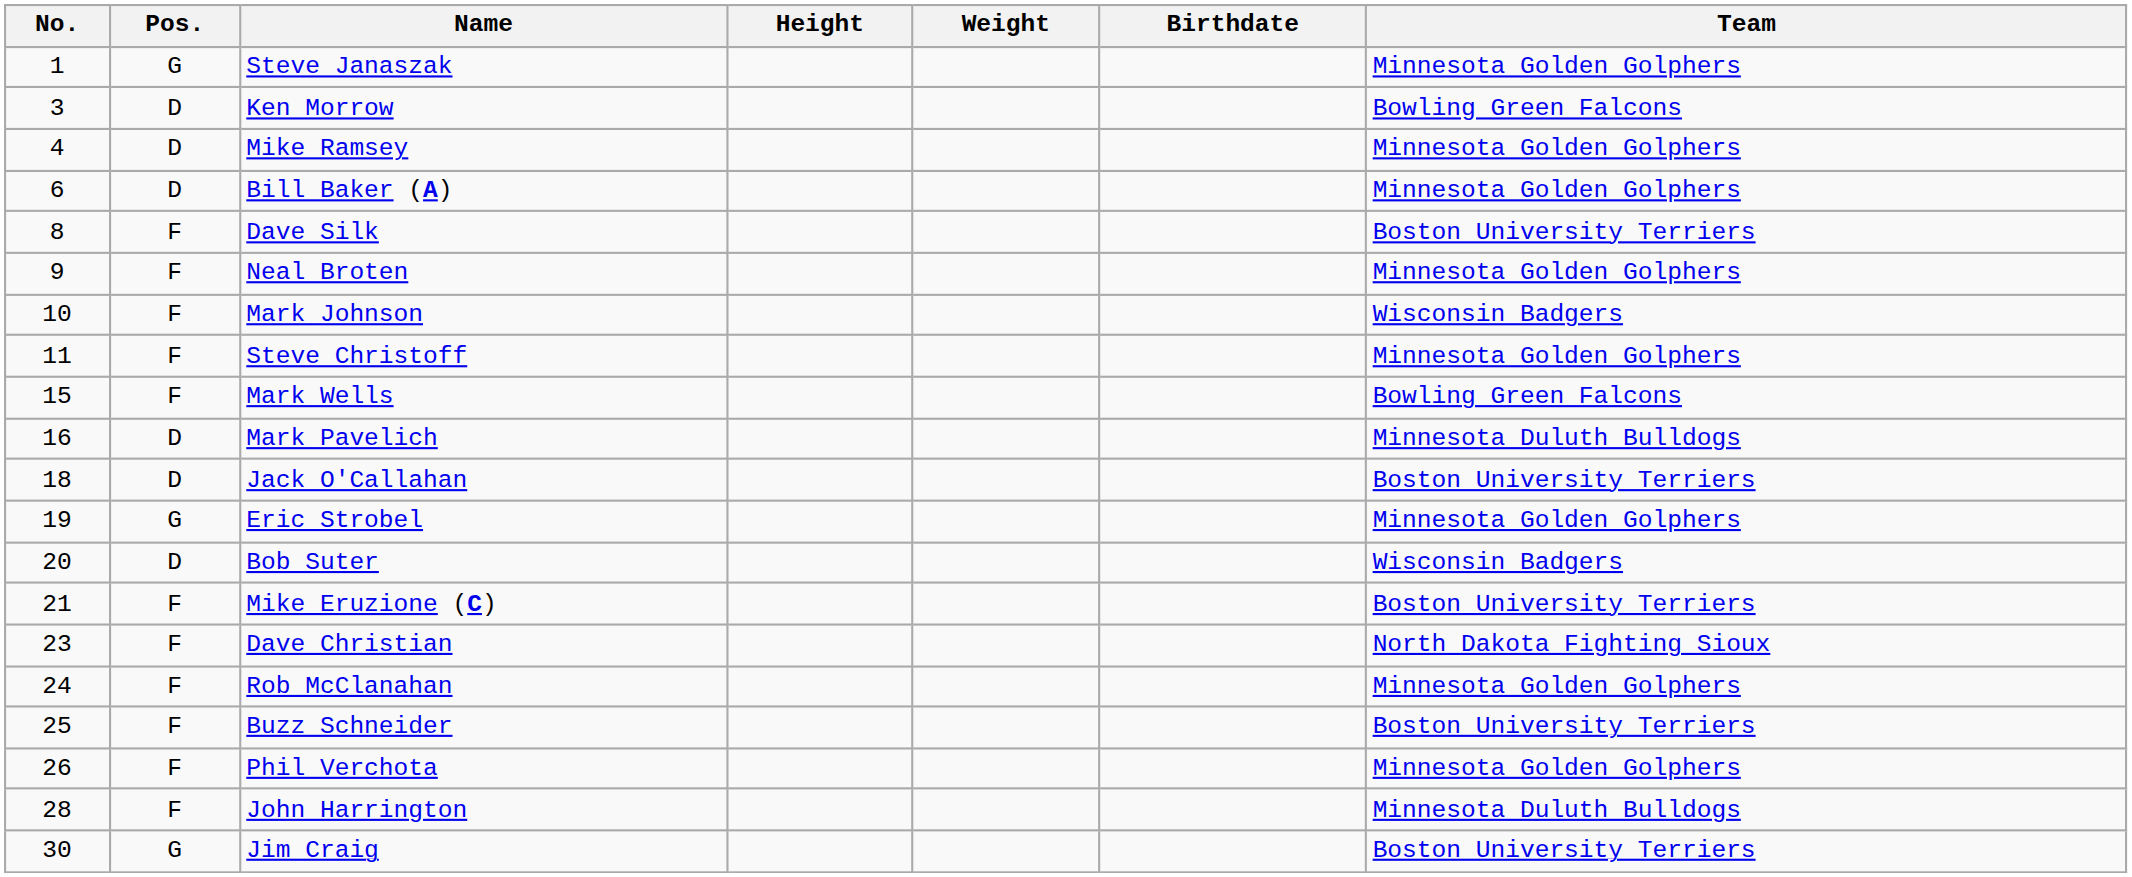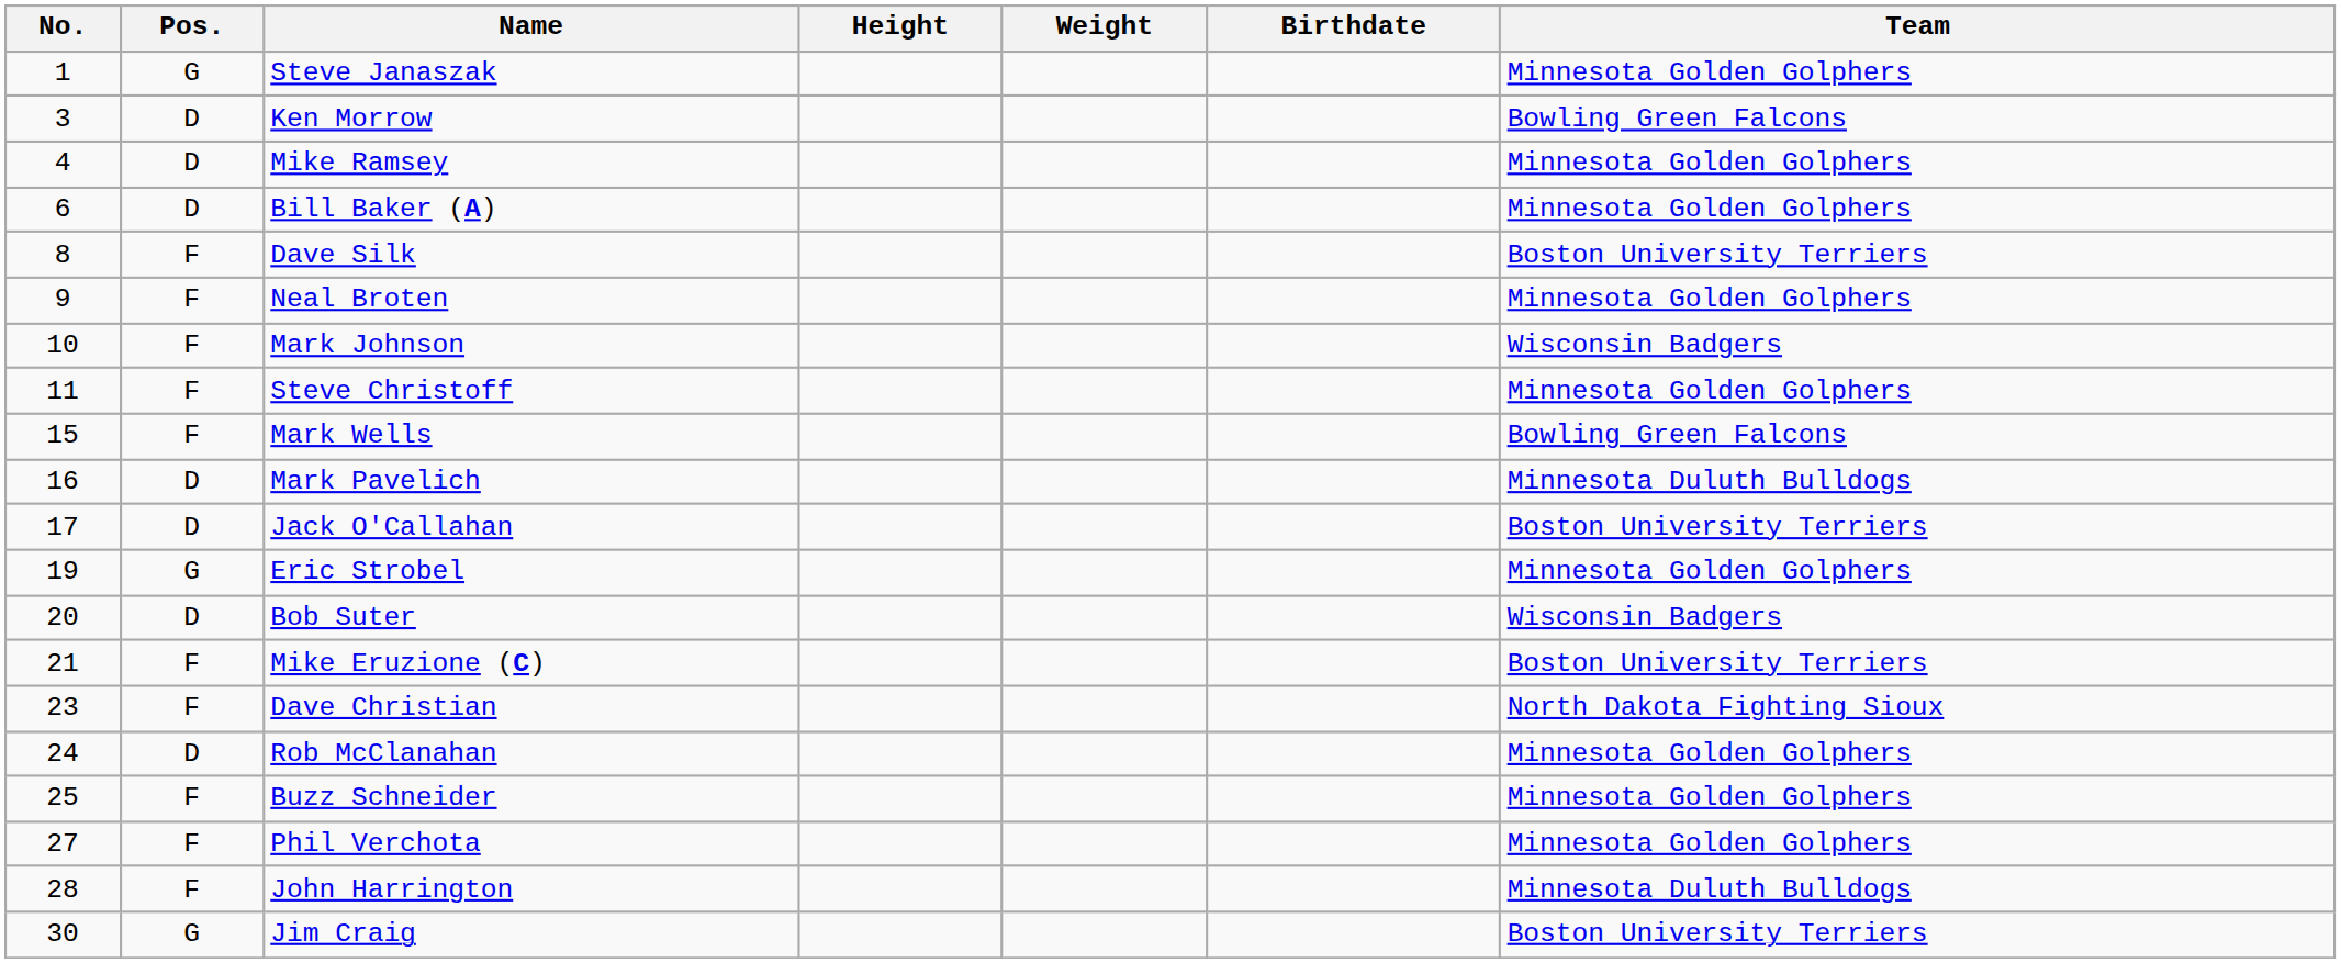Jack O'Callahan | No.: 18 -> 17
Rob McClanahan | Pos.: F -> D
Buzz Schneider | Team: Boston University Terriers -> Minnesota Golden Golphers
Phil Verchota | No.: 26 -> 27
